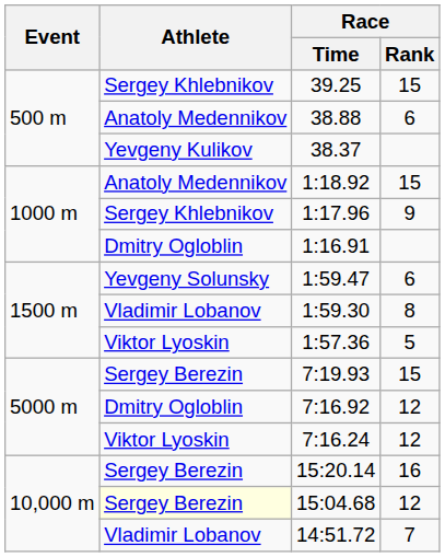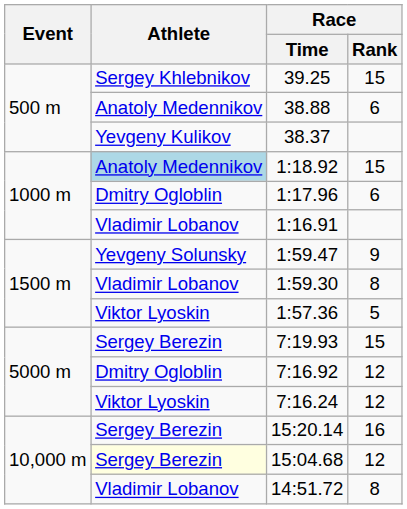1:18.92 | Athlete: no background -> lightblue background
1:17.96 | Athlete: Sergey Khlebnikov -> Dmitry Ogloblin
1:17.96 | Race / Rank: 9 -> 6
1:16.91 | Athlete: Dmitry Ogloblin -> Vladimir Lobanov
1:59.47 | Race / Rank: 6 -> 9
14:51.72 | Race / Rank: 7 -> 8
